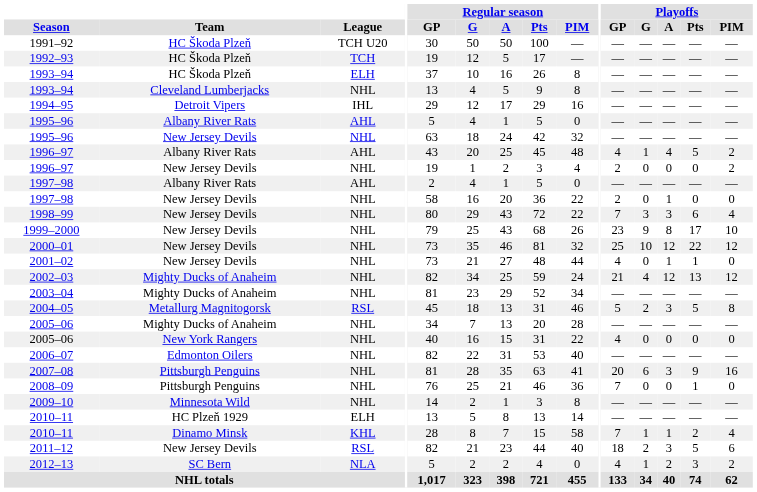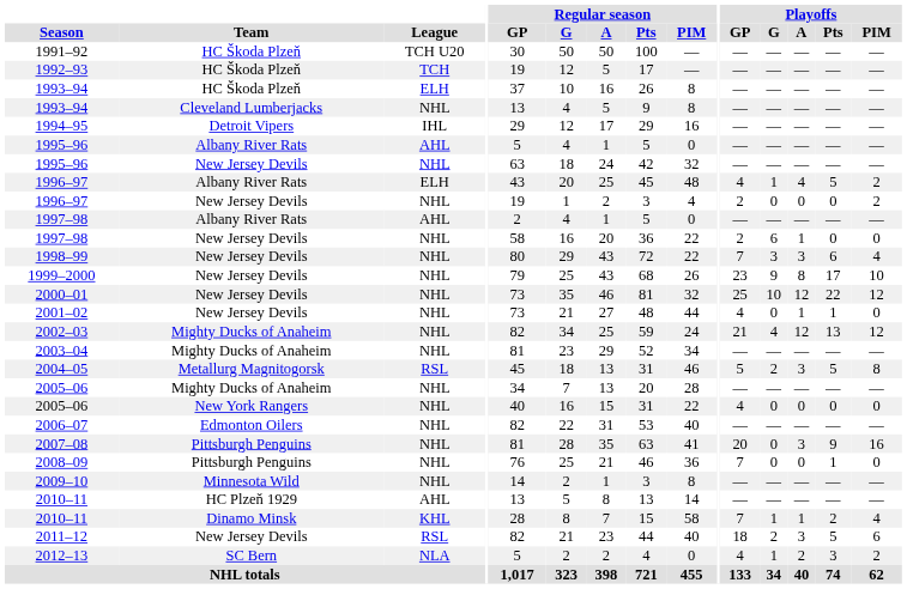1996–97 / Albany River Rats | League: AHL -> ELH
1997–98 / New Jersey Devils | Playoffs / G: 0 -> 6
2007–08 | Playoffs / G: 6 -> 0
2010–11 / HC Plzeň 1929 | League: ELH -> AHL
